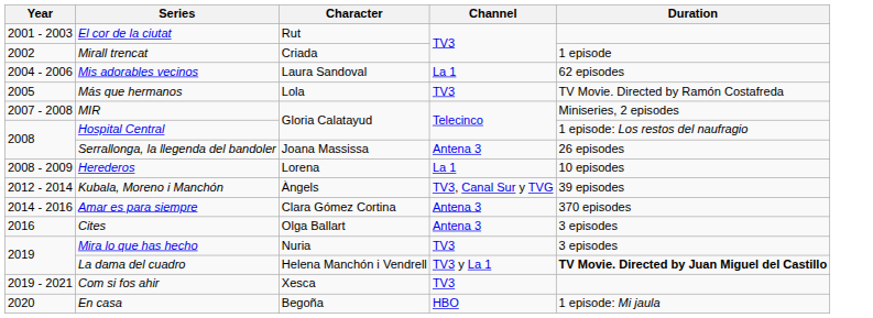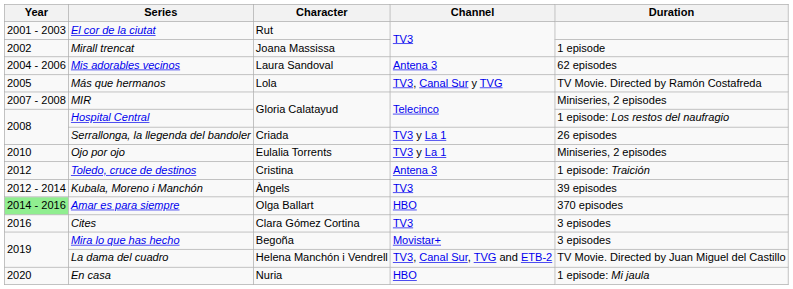Mirall trencat | Character: Criada -> Joana Massissa
Mis adorables vecinos | Channel: La 1 -> Antena 3
Más que hermanos | Channel: TV3 -> TV3, Canal Sur y TVG
Serrallonga, la llegenda del bandoler | Character: Joana Massissa -> Criada
Serrallonga, la llegenda del bandoler | Channel: Antena 3 -> TV3 y La 1
- row: 2008 - 2009 | Herederos | Lorena | La 1 | 10 episodes
+ row: 2010 | Ojo por ojo | Eulalia Torrents | TV3 y La 1 | Miniseries, 2 episodes
+ row: 2012 | Toledo, cruce de destinos | Cristina | Antena 3 | 1 episode: Traición
Kubala, Moreno i Manchón | Channel: TV3, Canal Sur y TVG -> TV3
Amar es para siempre | Year: no background -> lightgreen background
Amar es para siempre | Character: Clara Gómez Cortina -> Olga Ballart
Amar es para siempre | Channel: Antena 3 -> HBO
Cites | Character: Olga Ballart -> Clara Gómez Cortina
Cites | Channel: Antena 3 -> TV3
Mira lo que has hecho | Character: Nuria -> Begoña
Mira lo que has hecho | Channel: TV3 -> Movistar+
La dama del cuadro | Channel: TV3 y La 1 -> TV3, Canal Sur, TVG and ETB-2
La dama del cuadro | Duration: bold -> normal
- row: 2019 - 2021 | Com si fos ahir | Xesca | TV3
En casa | Character: Begoña -> Nuria
